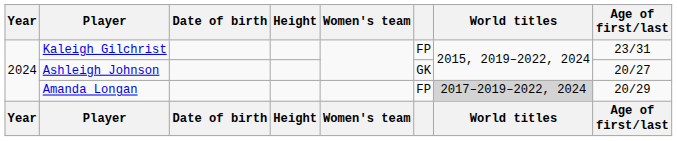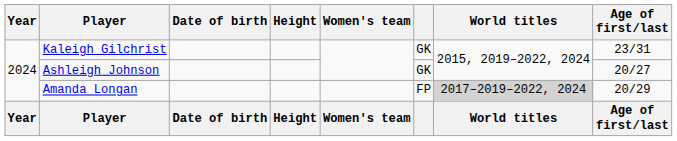Kaleigh Gilchrist | column 6: FP -> GK
